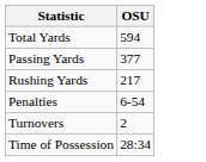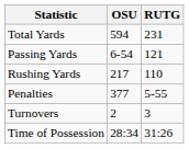+ column: RUTG | 231 | 121 | 110 | 5-55 | 3 | 31:26
Passing Yards | OSU: 377 -> 6-54
Penalties | OSU: 6-54 -> 377
